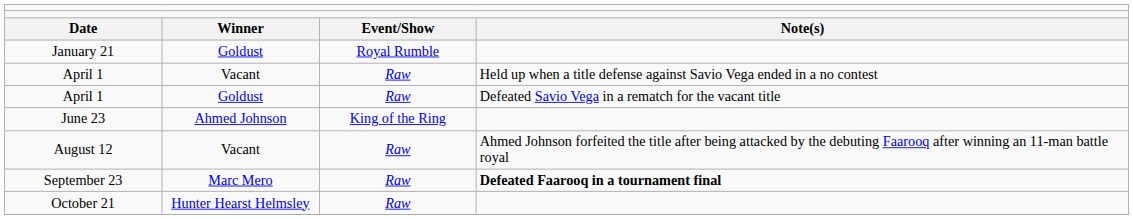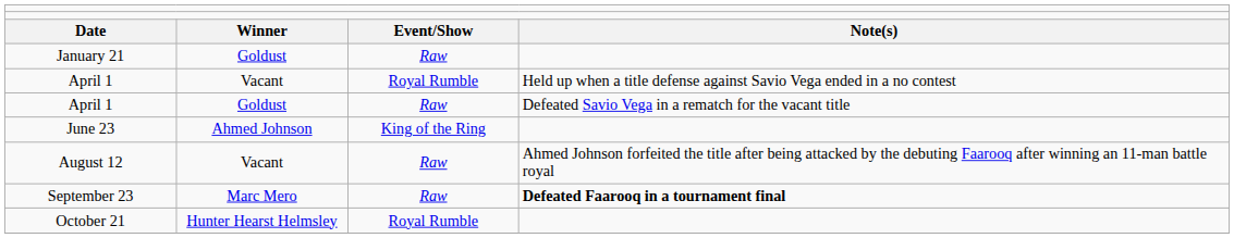January 21 | column 3: Royal Rumble -> Raw
April 1 / Vacant | column 3: Raw -> Royal Rumble
October 21 | column 3: Raw -> Royal Rumble
